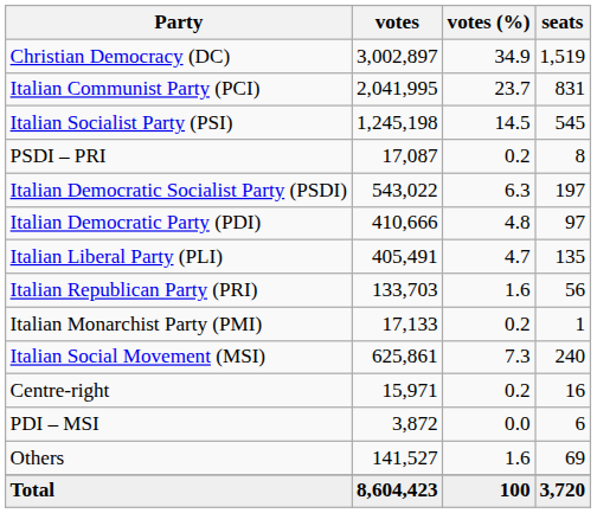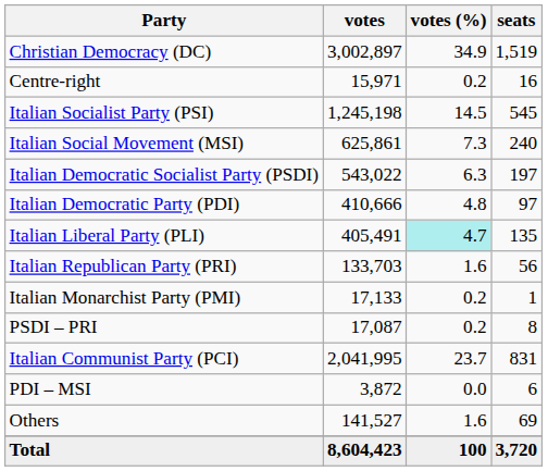rows swapped: Italian Communist Party (PCI) <-> Centre-right
rows swapped: Italian Social Movement (MSI) <-> PSDI – PRI
Italian Liberal Party (PLI) | votes (%): no background -> paleturquoise background
